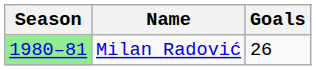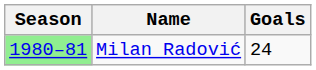Milan Radović | Goals: 26 -> 24
